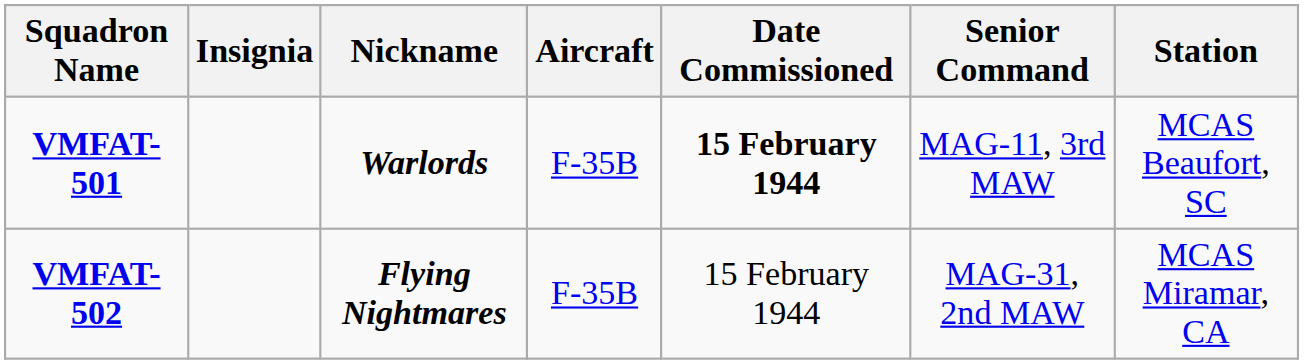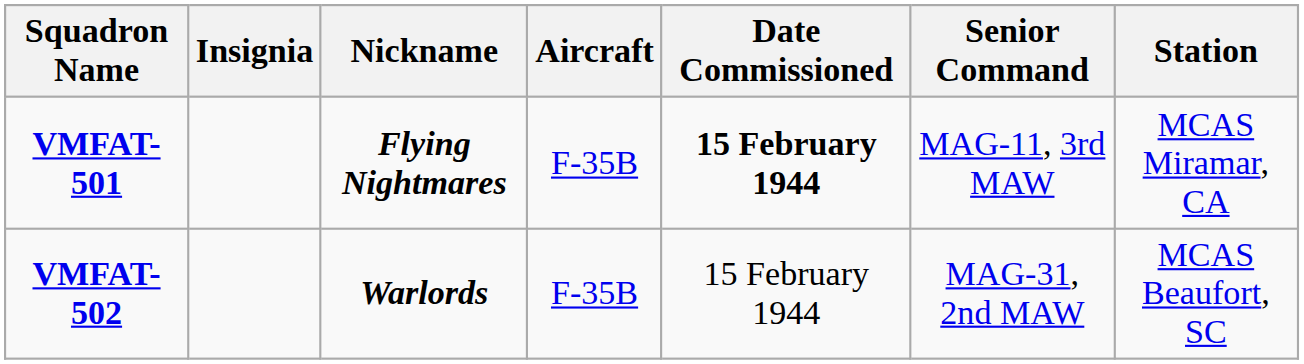VMFAT-501 | Nickname: Warlords -> Flying Nightmares
VMFAT-501 | Station: MCAS Beaufort, SC -> MCAS Miramar, CA
VMFAT-502 | Nickname: Flying Nightmares -> Warlords
VMFAT-502 | Station: MCAS Miramar, CA -> MCAS Beaufort, SC
